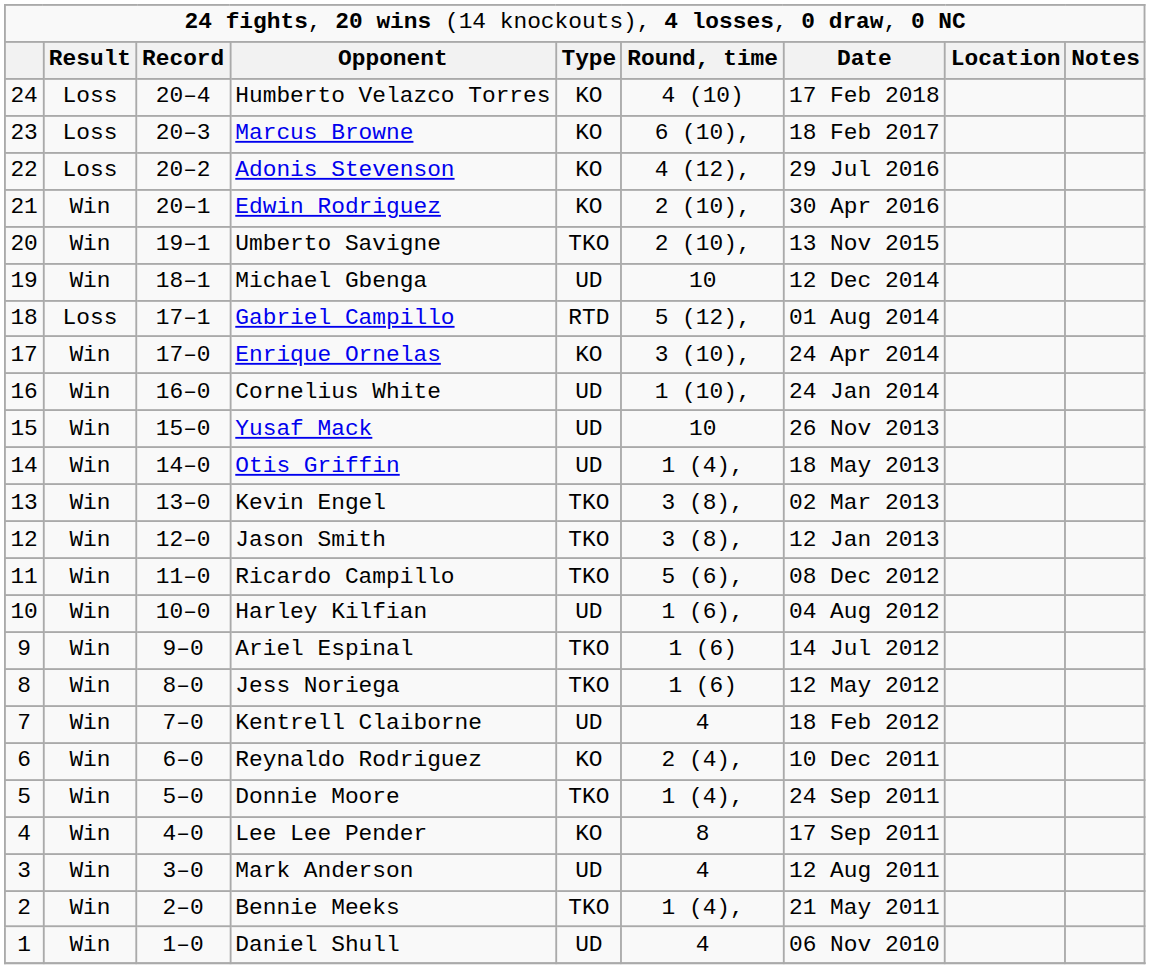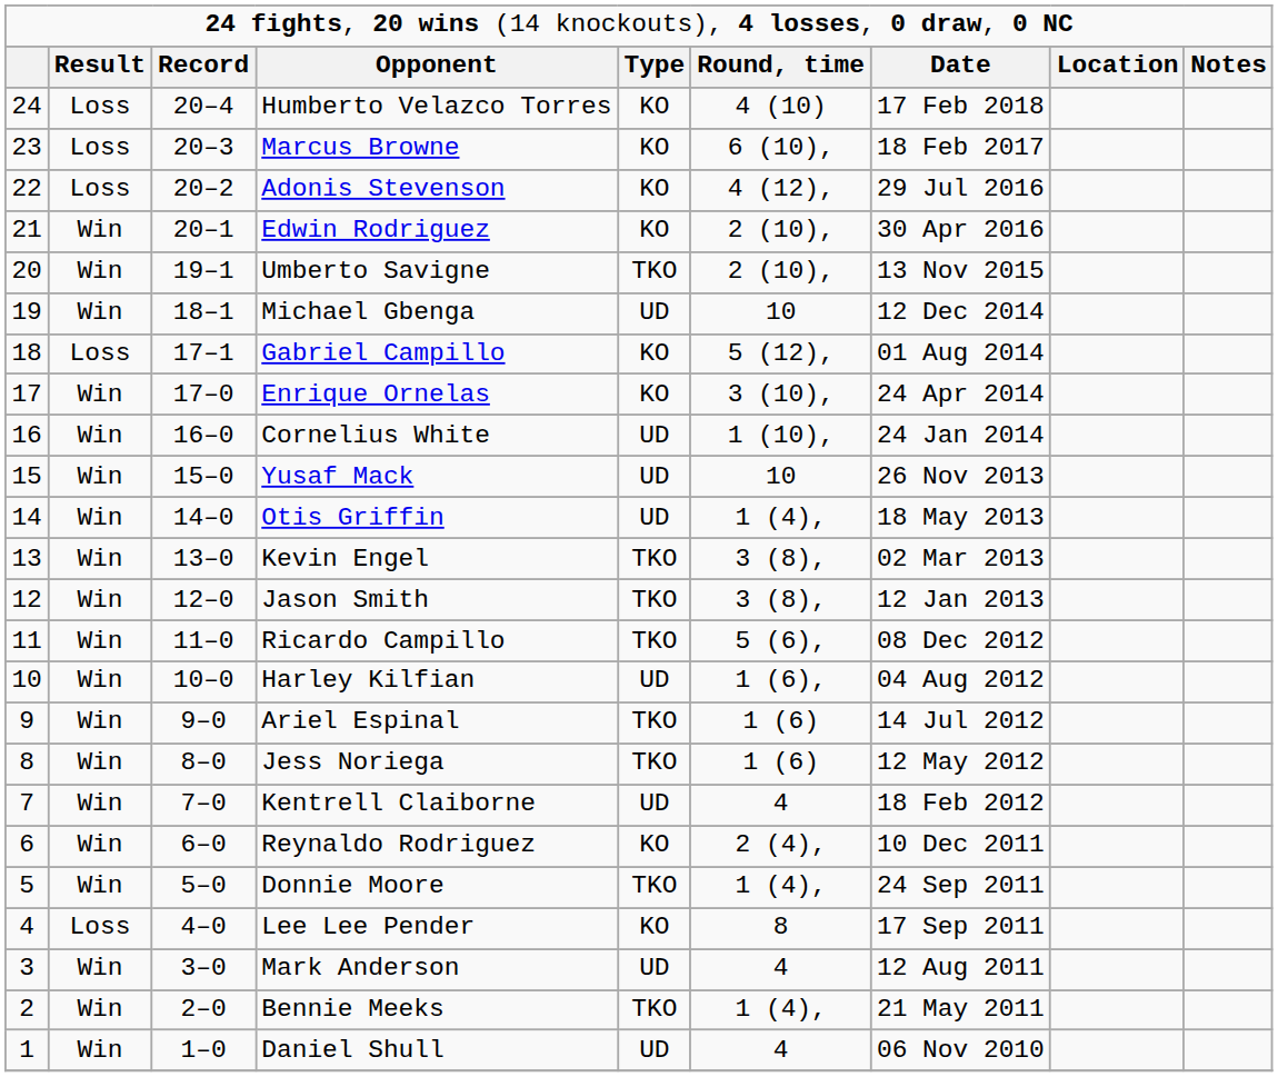Gabriel Campillo | column 5: RTD -> KO
Lee Lee Pender | column 2: Win -> Loss
